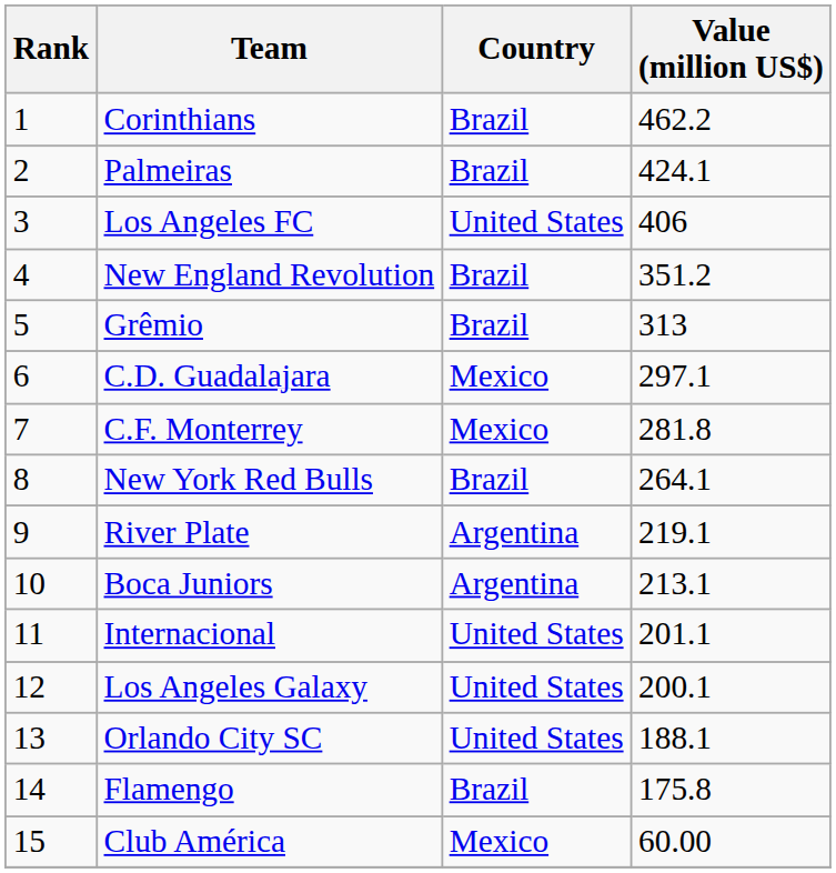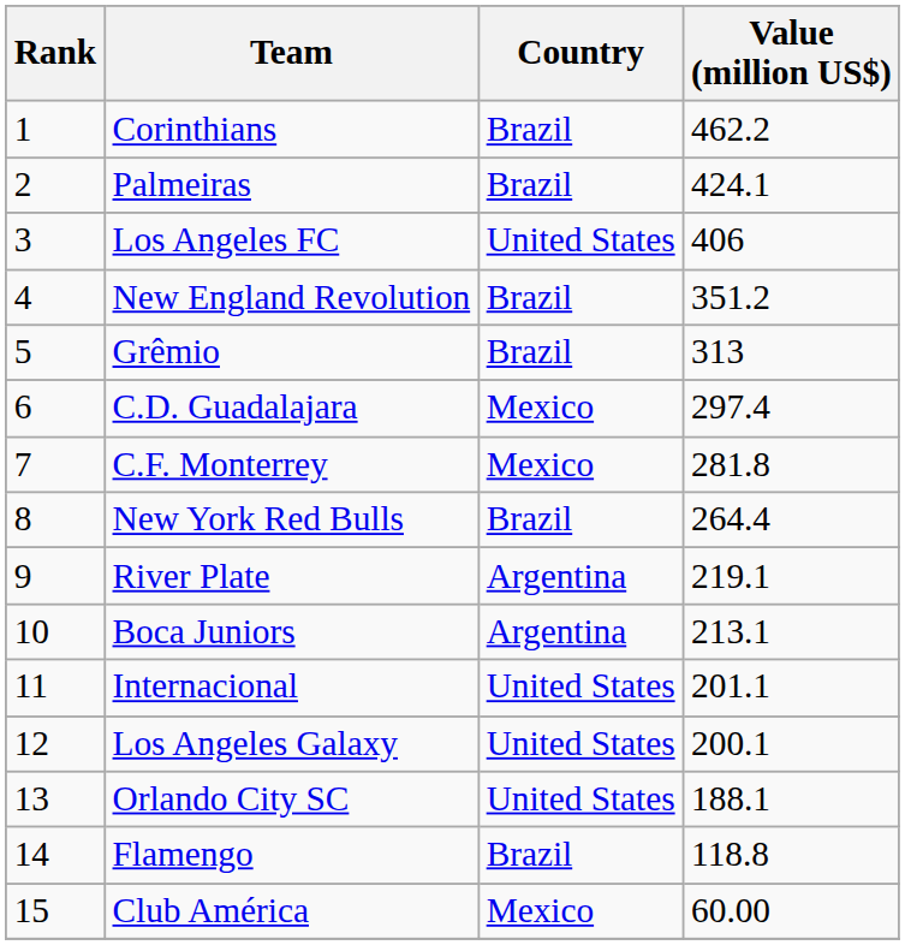C.D. Guadalajara | Value (million US$): 297.1 -> 297.4
New York Red Bulls | Value (million US$): 264.1 -> 264.4
Flamengo | Value (million US$): 175.8 -> 118.8
